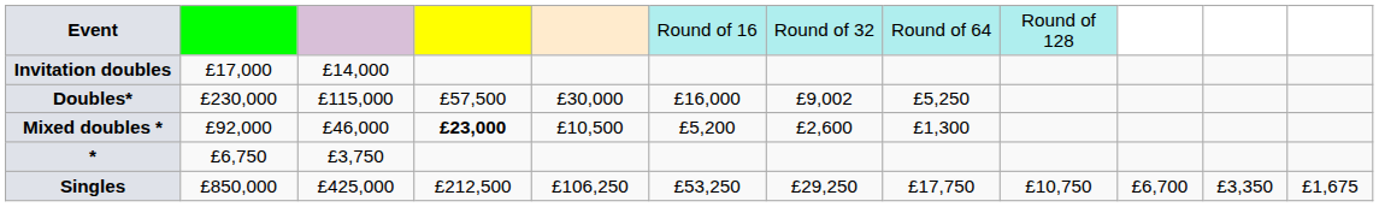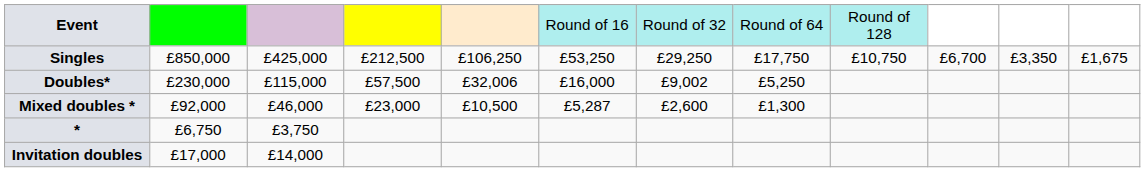rows swapped: Singles <-> Invitation doubles
Doubles* | column 5: £30,000 -> £32,006
Mixed doubles * | column 4: bold -> normal
Mixed doubles * | column 6: £5,200 -> £5,287
